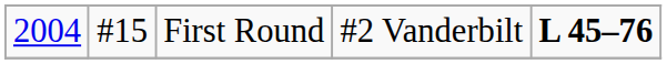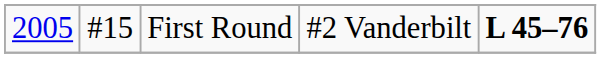First Round | column 1: 2004 -> 2005
